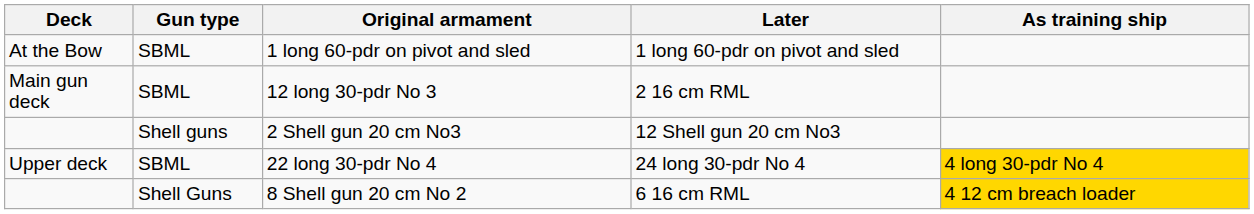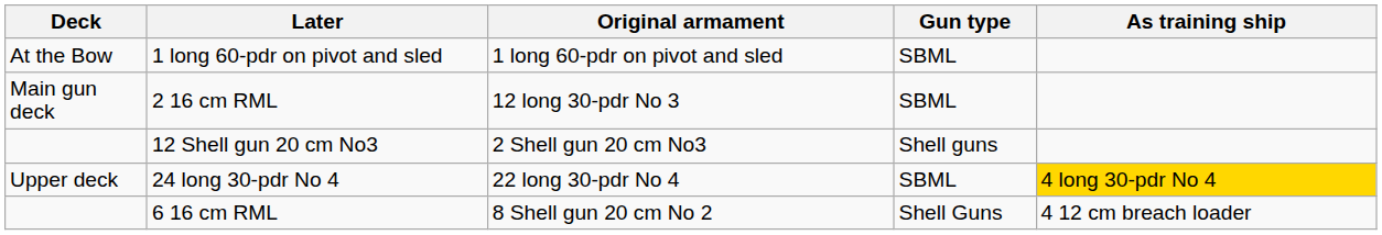columns swapped: Gun type <-> Later
8 Shell gun 20 cm No 2 | As training ship: gold background -> no background
